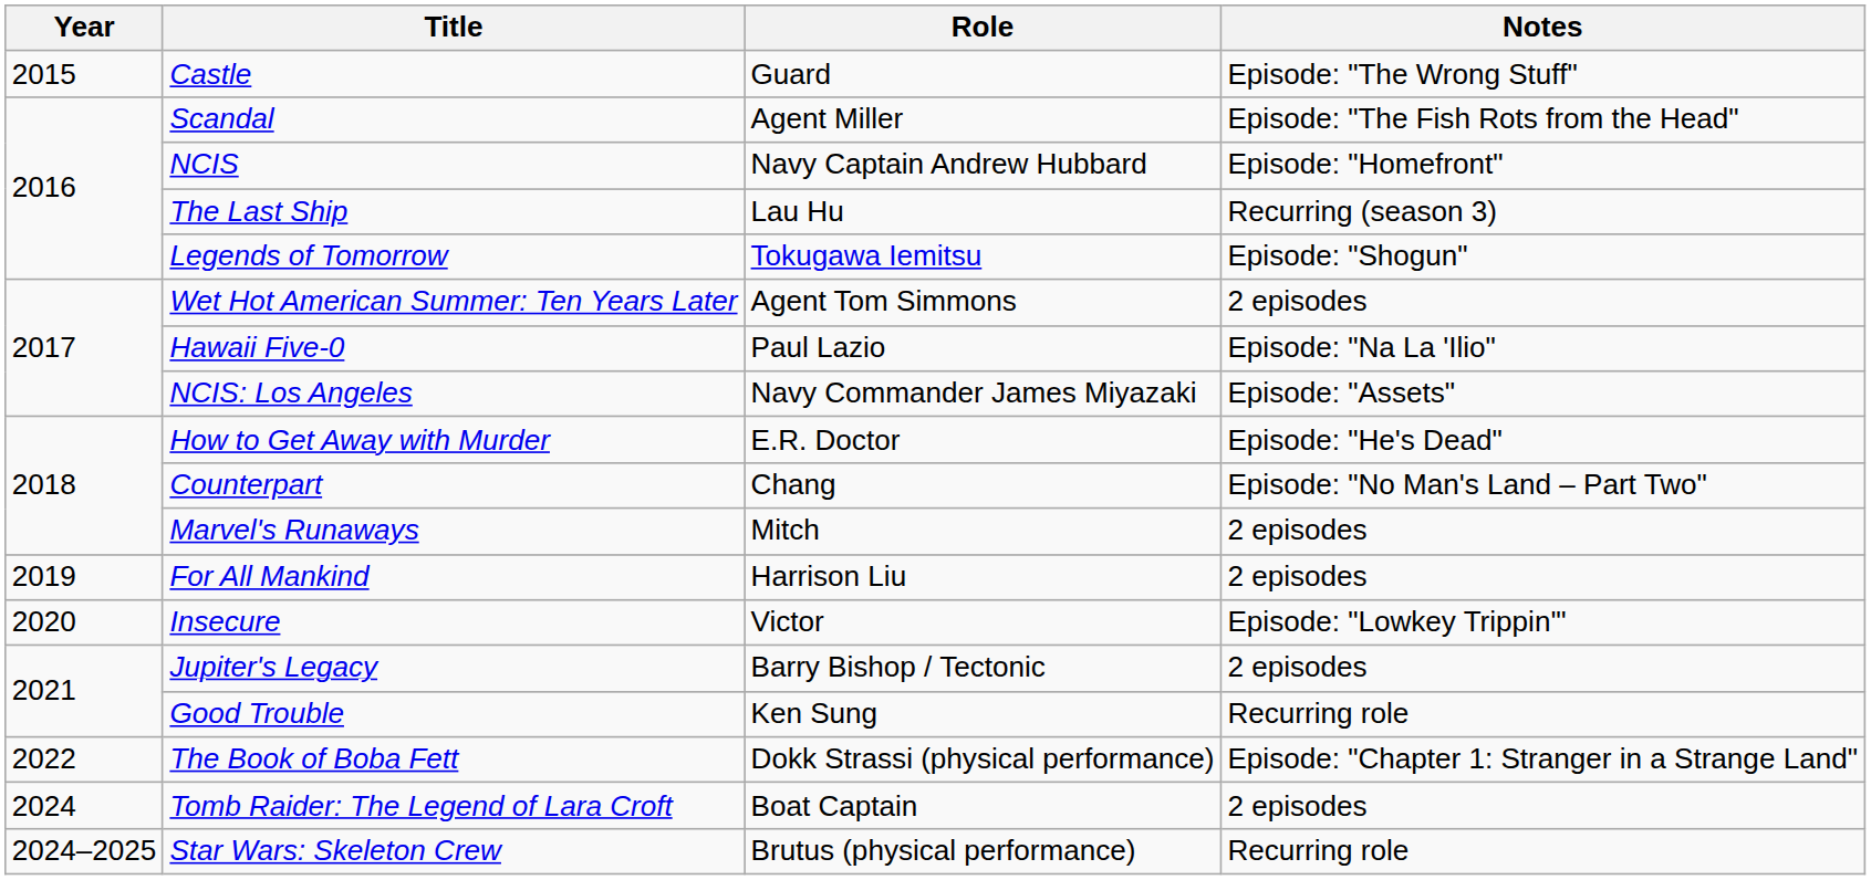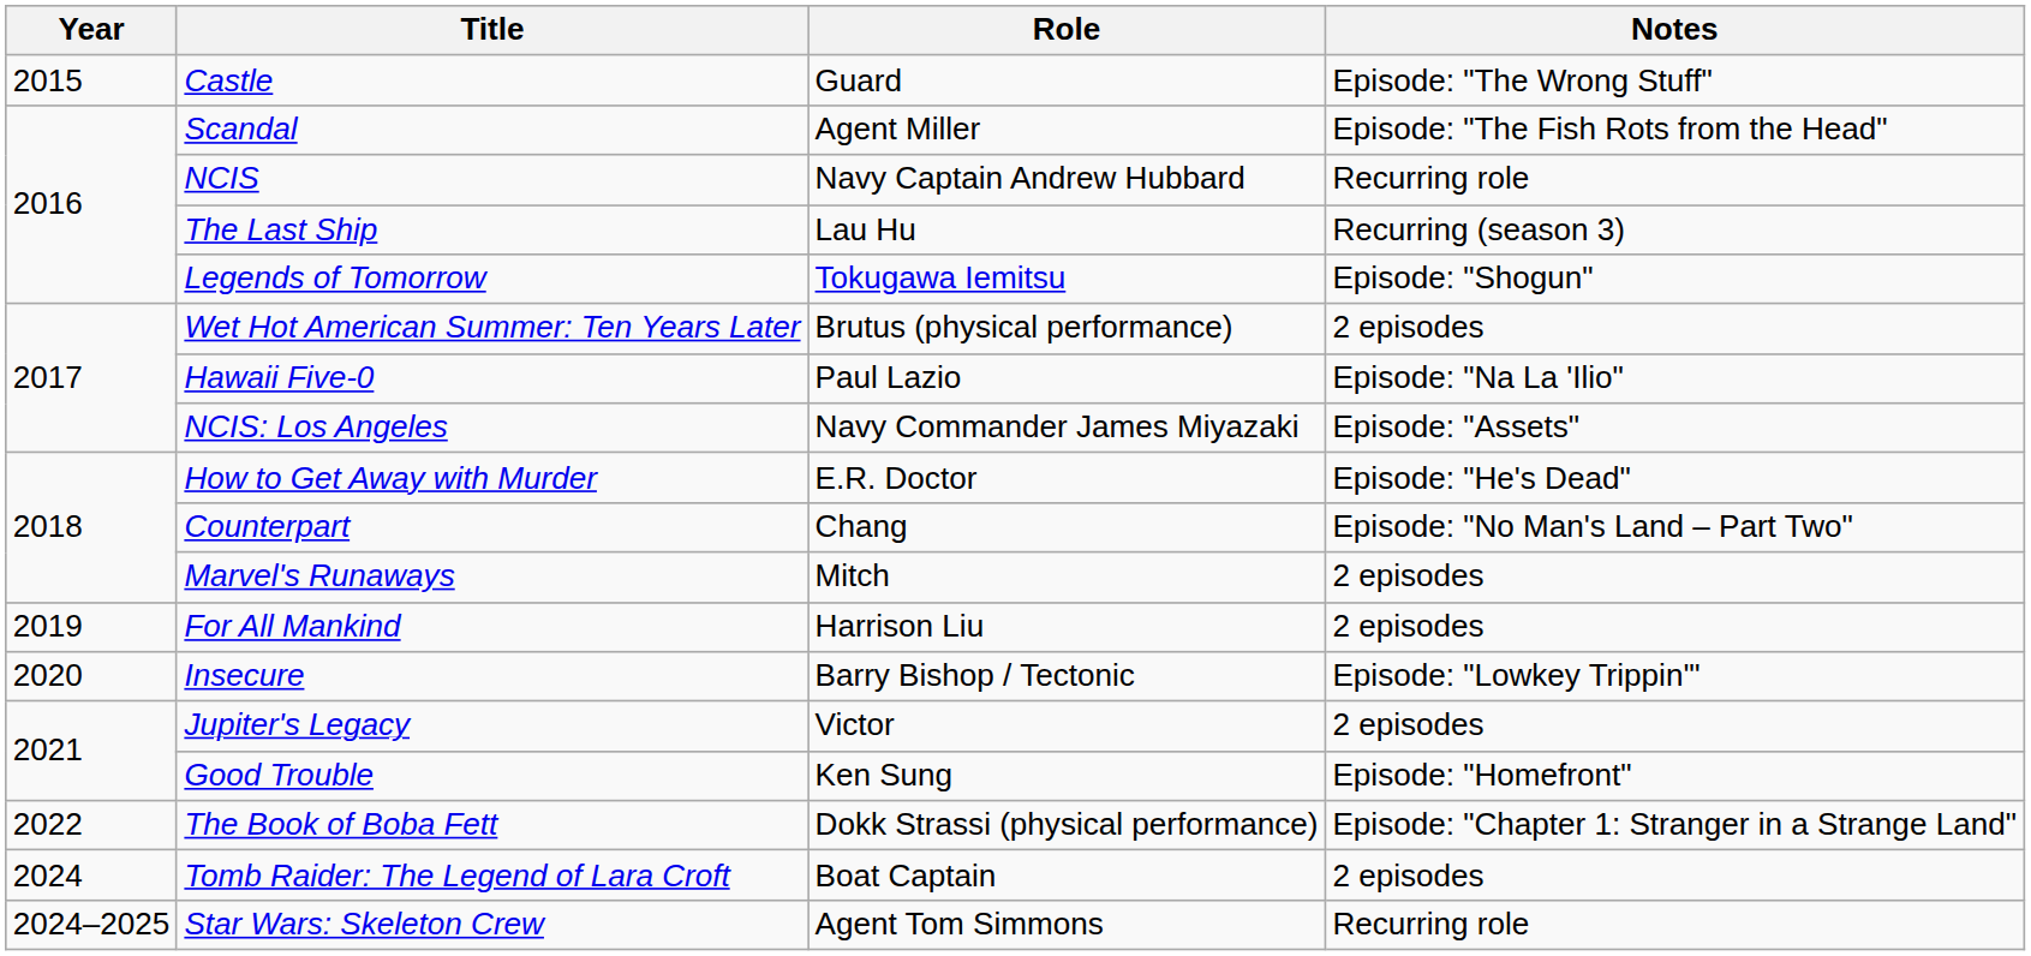NCIS | Notes: Episode: "Homefront" -> Recurring role
Wet Hot American Summer: Ten Years Later | Role: Agent Tom Simmons -> Brutus (physical performance)
Insecure | Role: Victor -> Barry Bishop / Tectonic
Jupiter's Legacy | Role: Barry Bishop / Tectonic -> Victor
Good Trouble | Notes: Recurring role -> Episode: "Homefront"
Star Wars: Skeleton Crew | Role: Brutus (physical performance) -> Agent Tom Simmons
